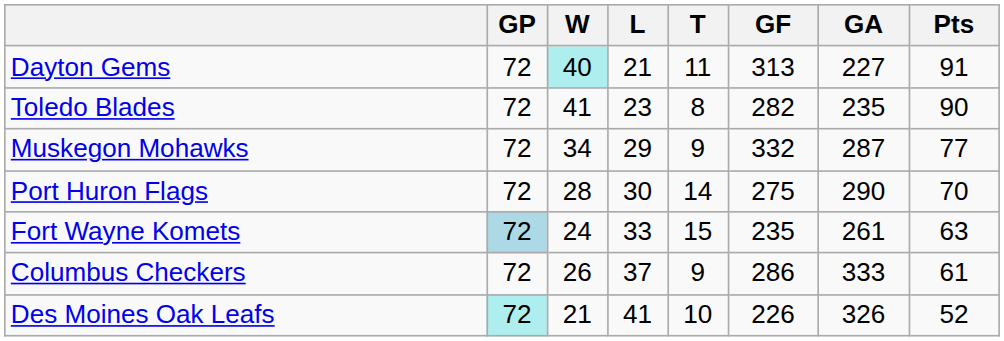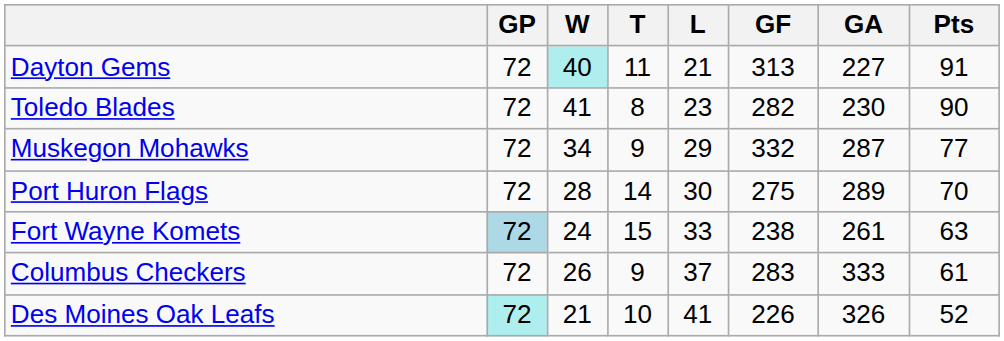columns swapped: L <-> T
Toledo Blades | GA: 235 -> 230
Port Huron Flags | GA: 290 -> 289
Fort Wayne Komets | GF: 235 -> 238
Columbus Checkers | GF: 286 -> 283
